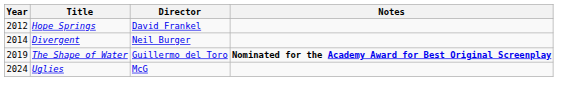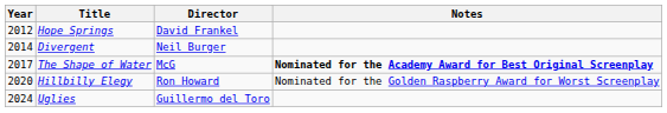The Shape of Water | Year: 2019 -> 2017
The Shape of Water | Director: Guillermo del Toro -> McG
+ row: 2020 | Hillbilly Elegy | Ron Howard | Nominated for the Golden Raspberry Award for Worst Screenplay
Uglies | Director: McG -> Guillermo del Toro
